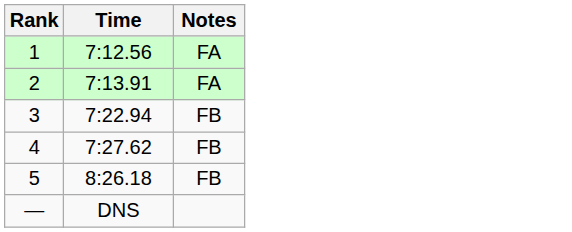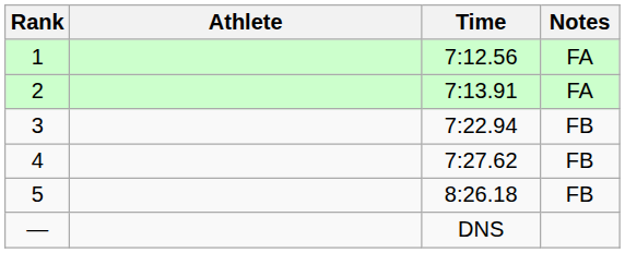+ column: Athlete
